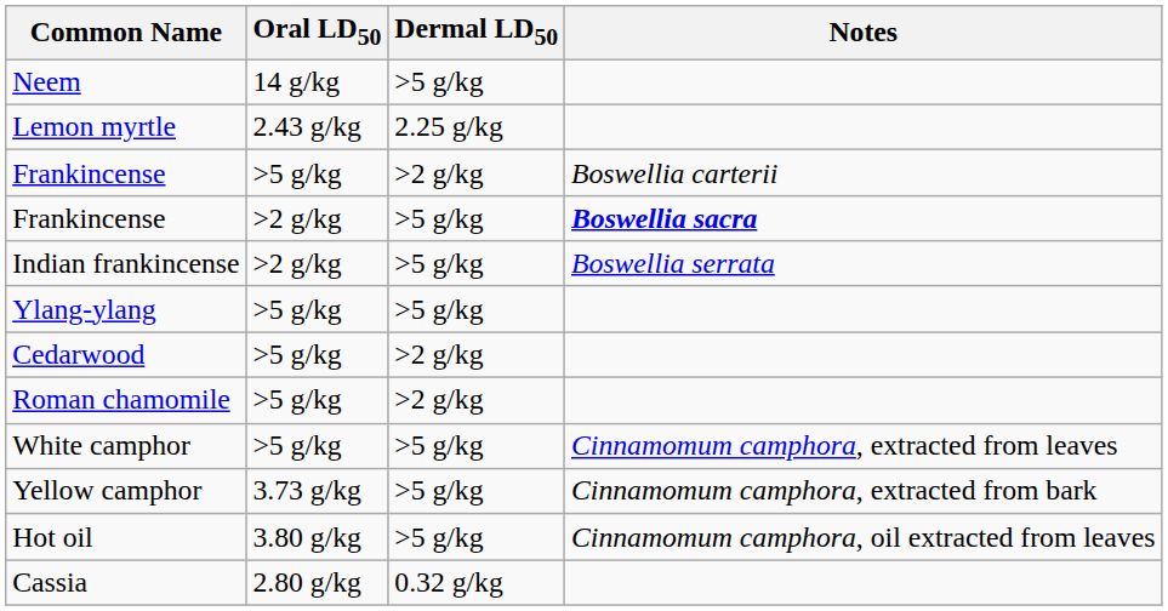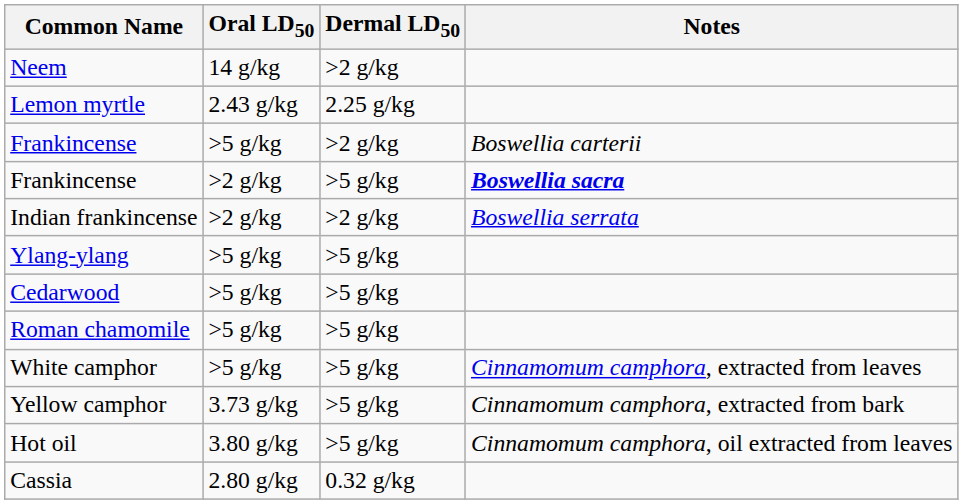Neem | Dermal LD50: >5 g/kg -> >2 g/kg
Indian frankincense | Dermal LD50: >5 g/kg -> >2 g/kg
Cedarwood | Dermal LD50: >2 g/kg -> >5 g/kg
Roman chamomile | Dermal LD50: >2 g/kg -> >5 g/kg
